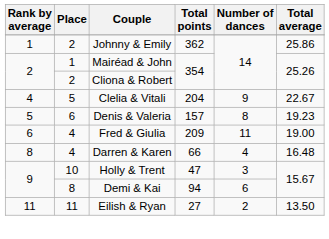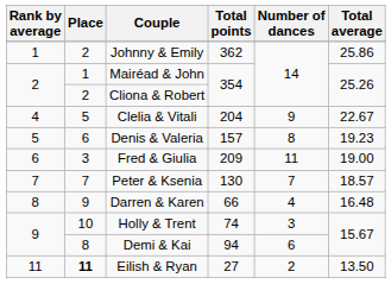Fred & Giulia | Place: 4 -> 3
+ row: 7 | 7 | Peter & Ksenia | 130 | 7 | 18.57
Darren & Karen | Place: 4 -> 9
Holly & Trent | Total points: 47 -> 74
Eilish & Ryan | Place: normal -> bold
